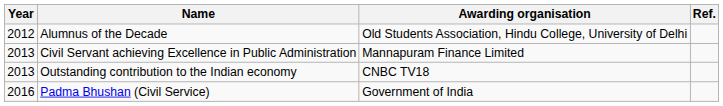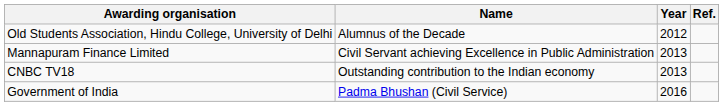columns swapped: Year <-> Awarding organisation
